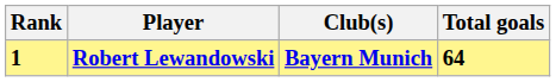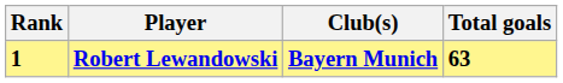Robert Lewandowski | Total goals: 64 -> 63
